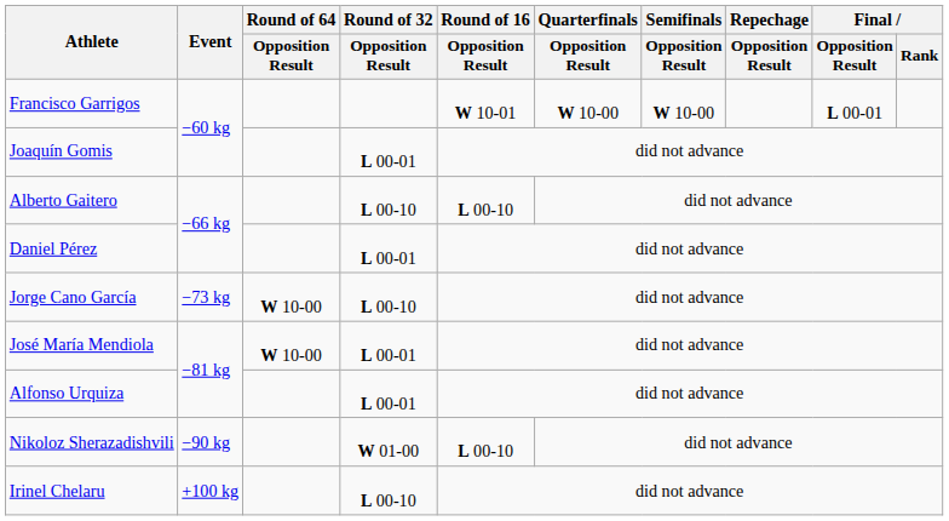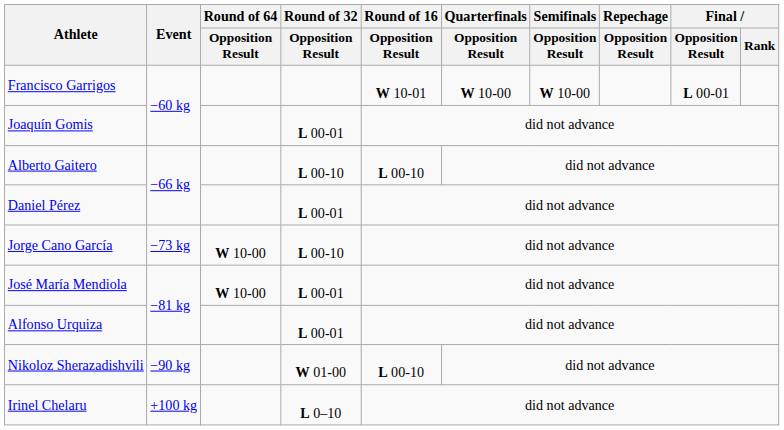Irinel Chelaru | Round of 32 / Opposition Result: L 00-10 -> L 0–10
